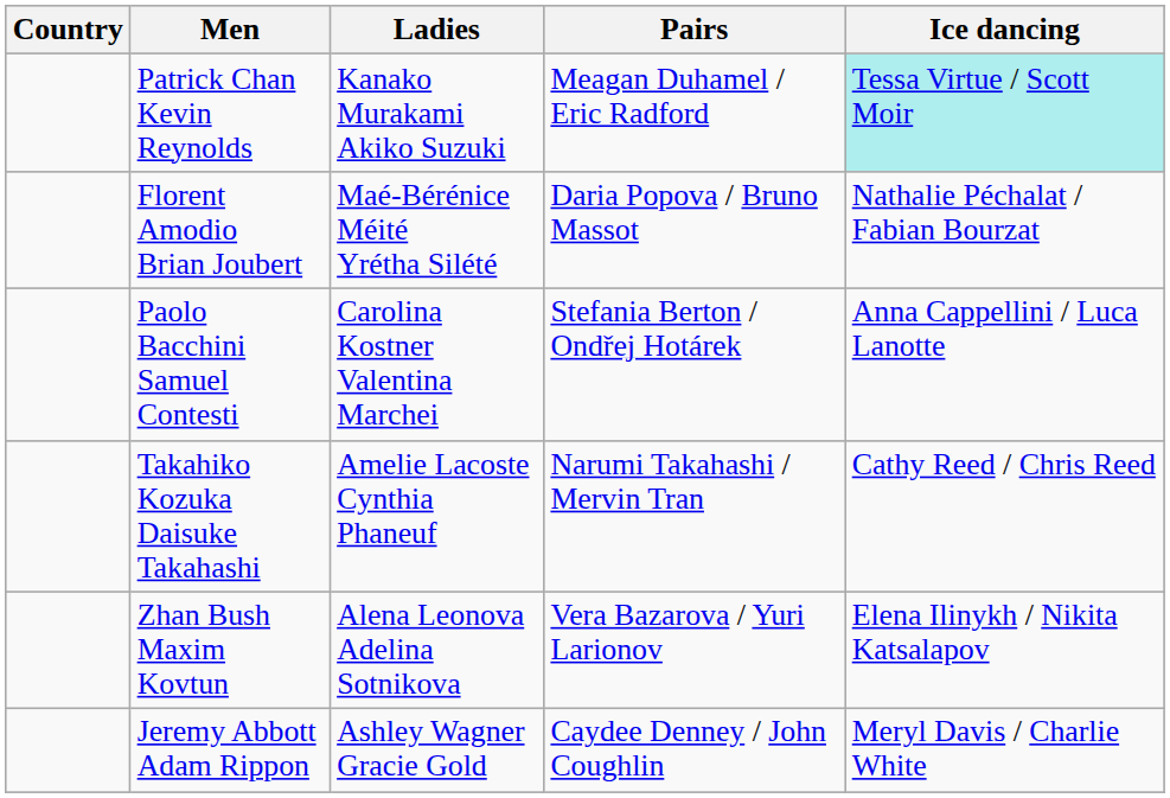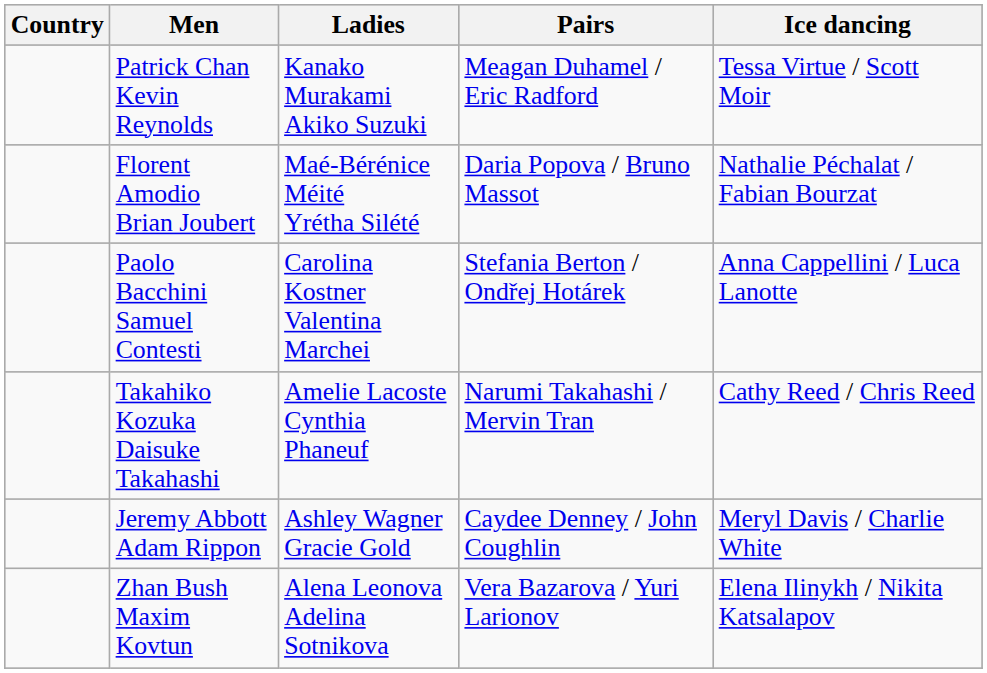Patrick Chan Kevin Reynolds | Ice dancing: paleturquoise background -> no background
rows swapped: Zhan Bush Maxim Kovtun <-> Jeremy Abbott Adam Rippon
